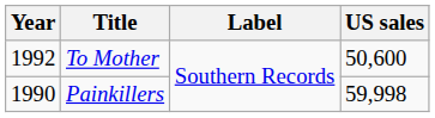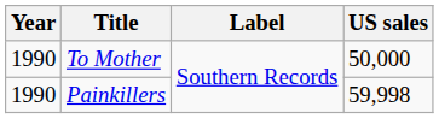To Mother | Year: 1992 -> 1990
To Mother | US sales: 50,600 -> 50,000
